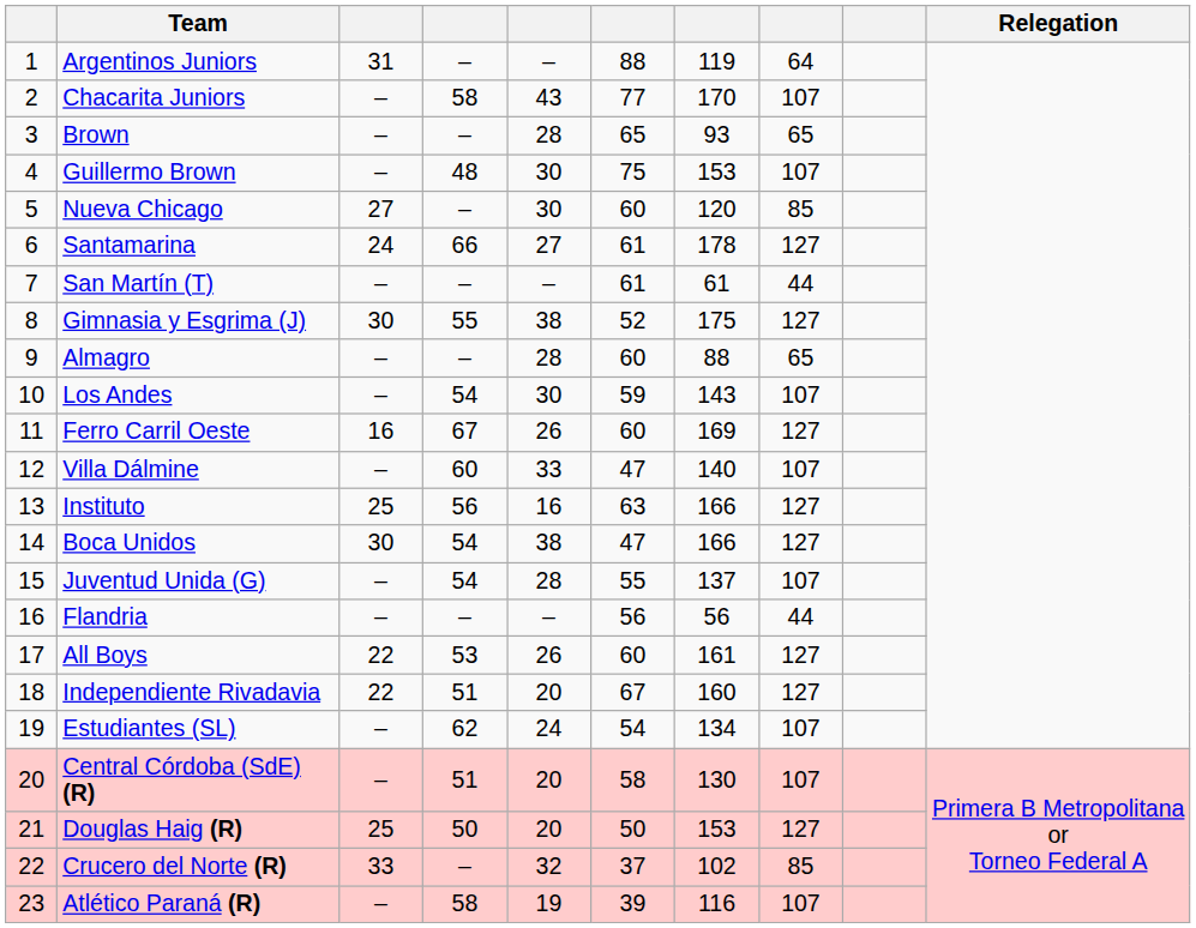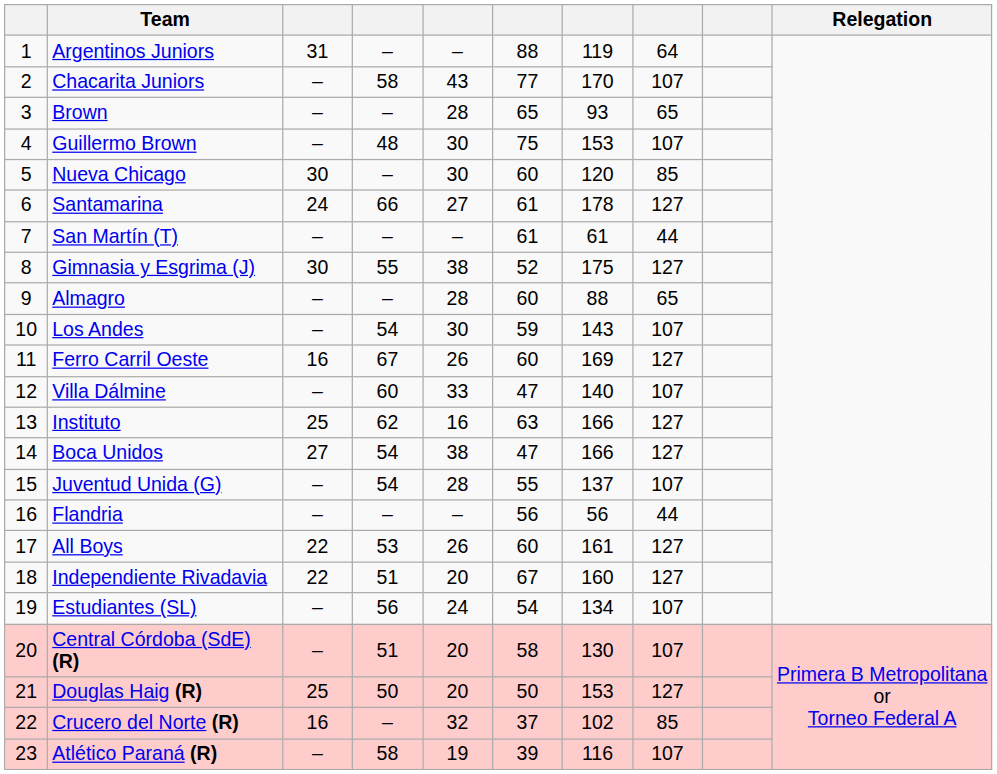Nueva Chicago | column 3: 27 -> 30
Instituto | column 4: 56 -> 62
Boca Unidos | column 3: 30 -> 27
Estudiantes (SL) | column 4: 62 -> 56
Crucero del Norte (R) | column 3: 33 -> 16
